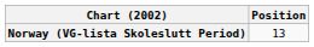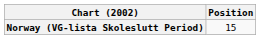Norway (VG-lista Skoleslutt Period) | Position: 13 -> 15
